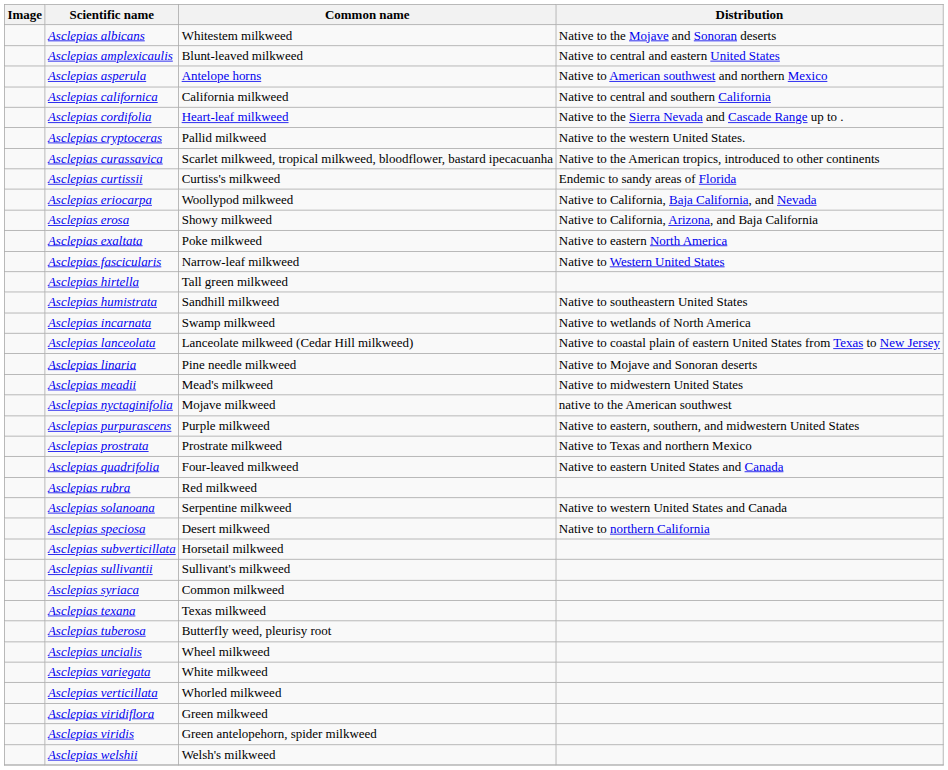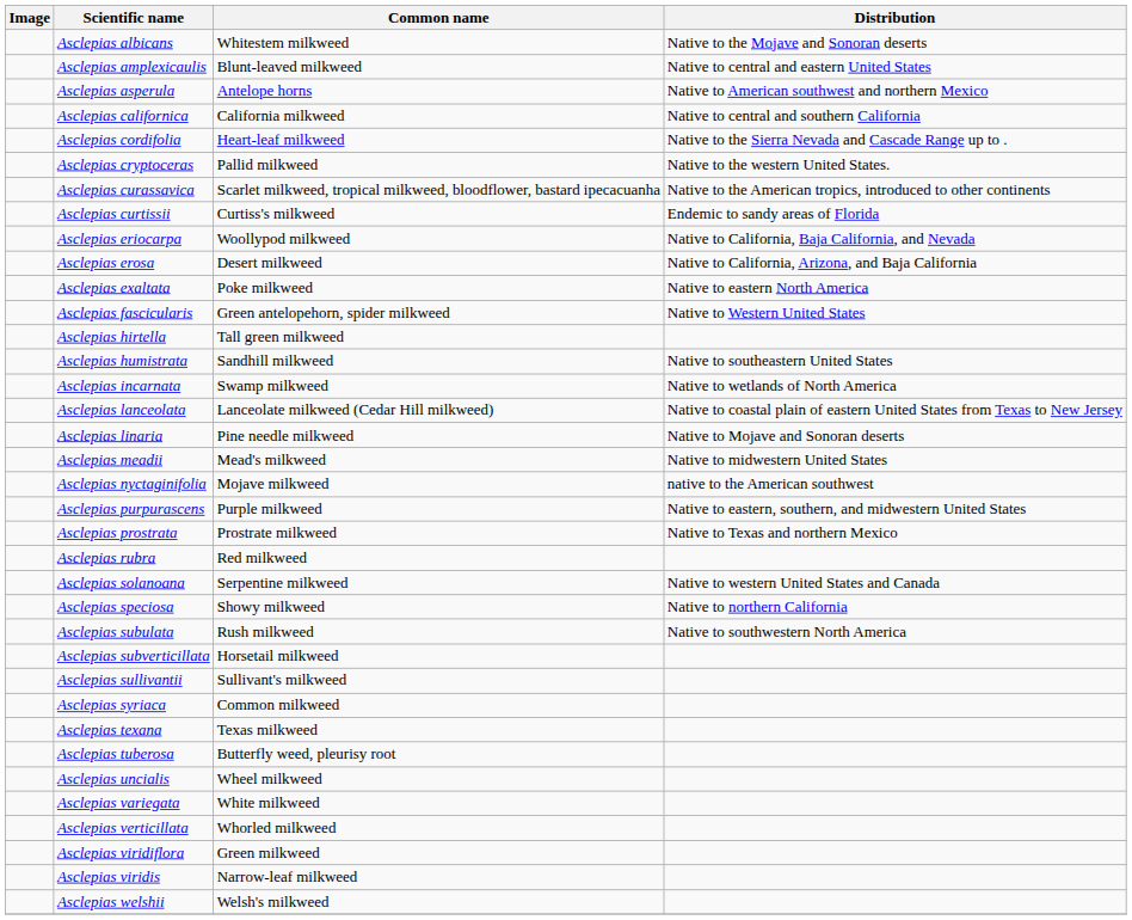Asclepias erosa | Common name: Showy milkweed -> Desert milkweed
Asclepias fascicularis | Common name: Narrow-leaf milkweed -> Green antelopehorn, spider milkweed
- row: Asclepias quadrifolia | Four-leaved milkweed | Native to eastern United States and Canada
Asclepias speciosa | Common name: Desert milkweed -> Showy milkweed
+ row: Asclepias subulata | Rush milkweed | Native to southwestern North America
Asclepias viridis | Common name: Green antelopehorn, spider milkweed -> Narrow-leaf milkweed
